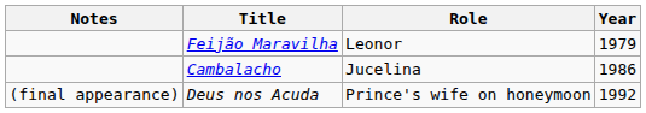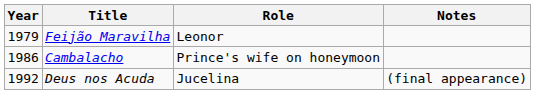columns swapped: Year <-> Notes
Cambalacho | Role: Jucelina -> Prince's wife on honeymoon
Deus nos Acuda | Role: Prince's wife on honeymoon -> Jucelina
